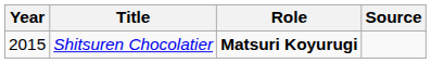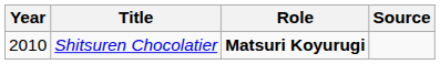Shitsuren Chocolatier | Year: 2015 -> 2010
